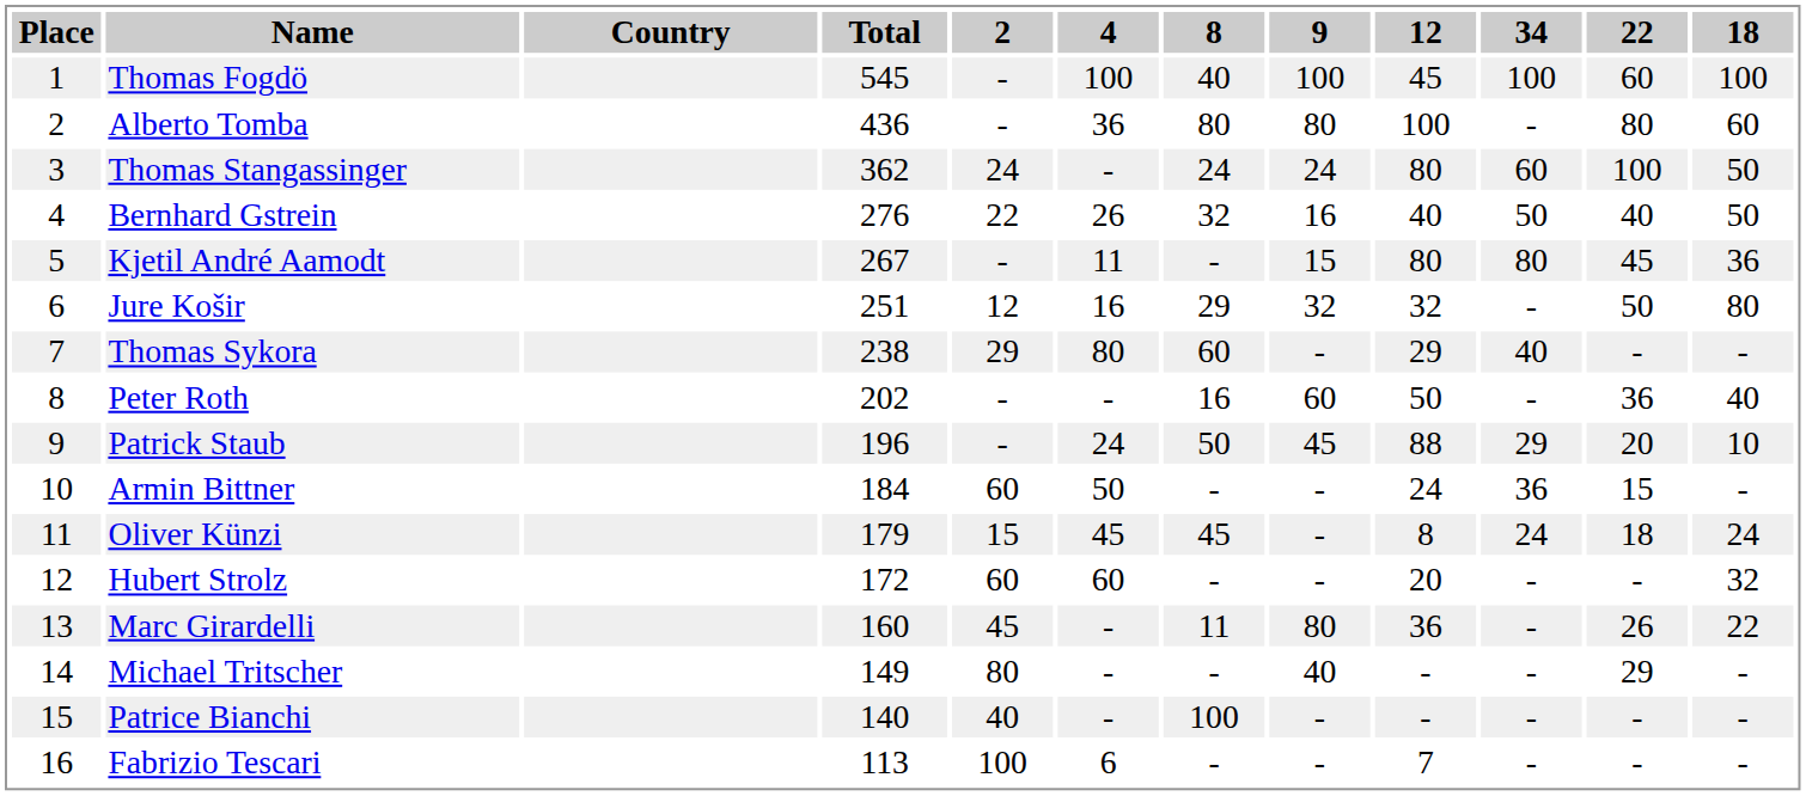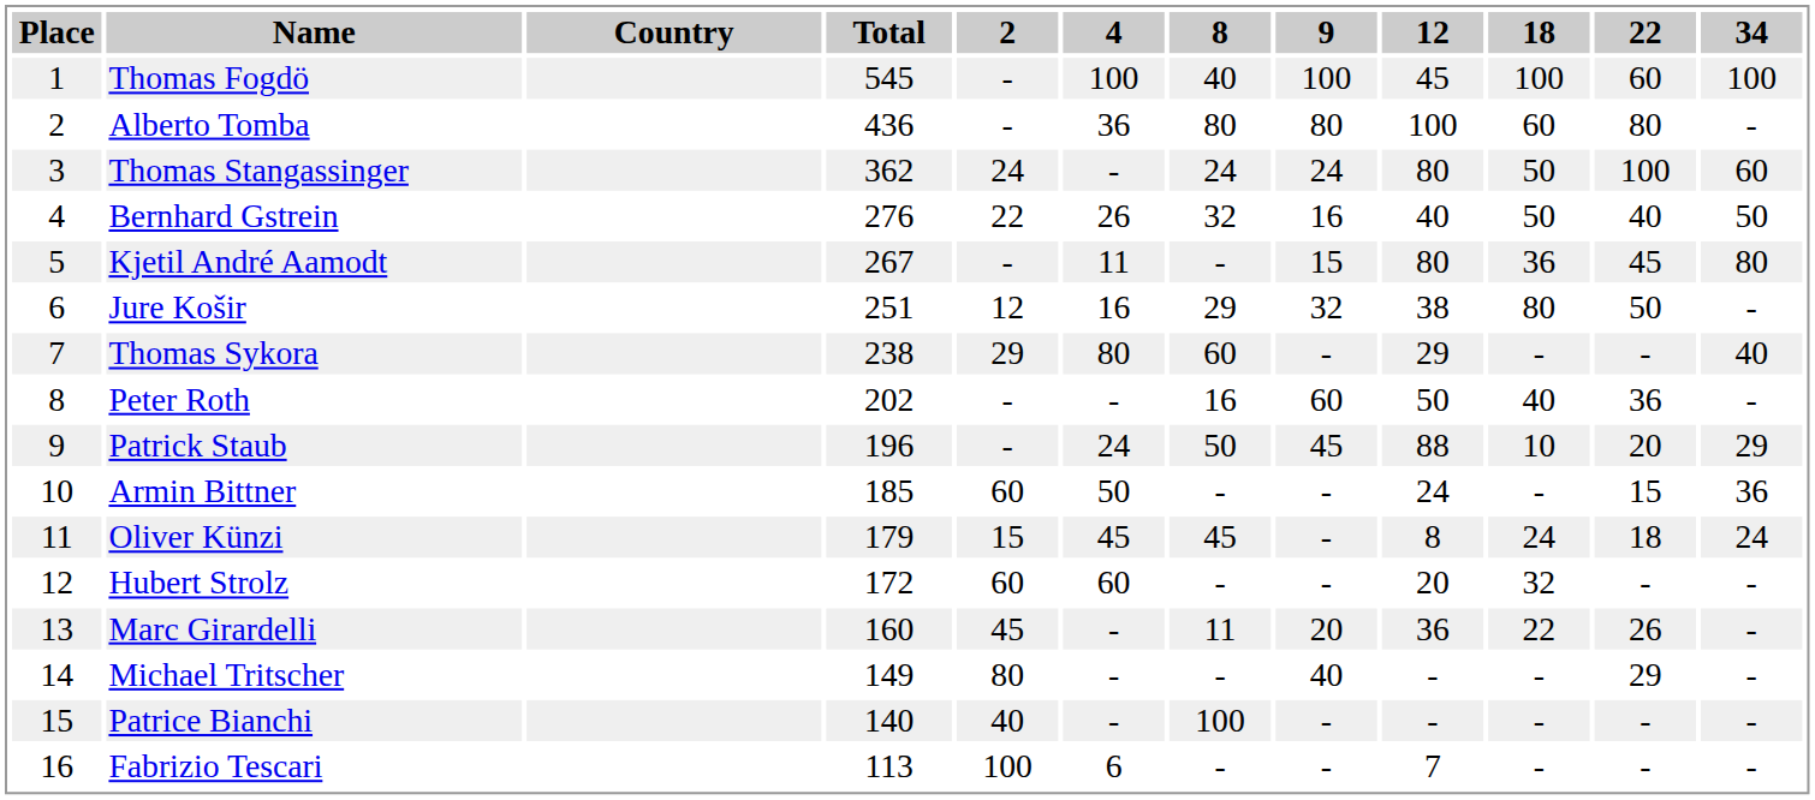columns swapped: 18 <-> 34
Jure Košir | 12: 32 -> 38
Armin Bittner | Total: 184 -> 185
Marc Girardelli | 9: 80 -> 20
